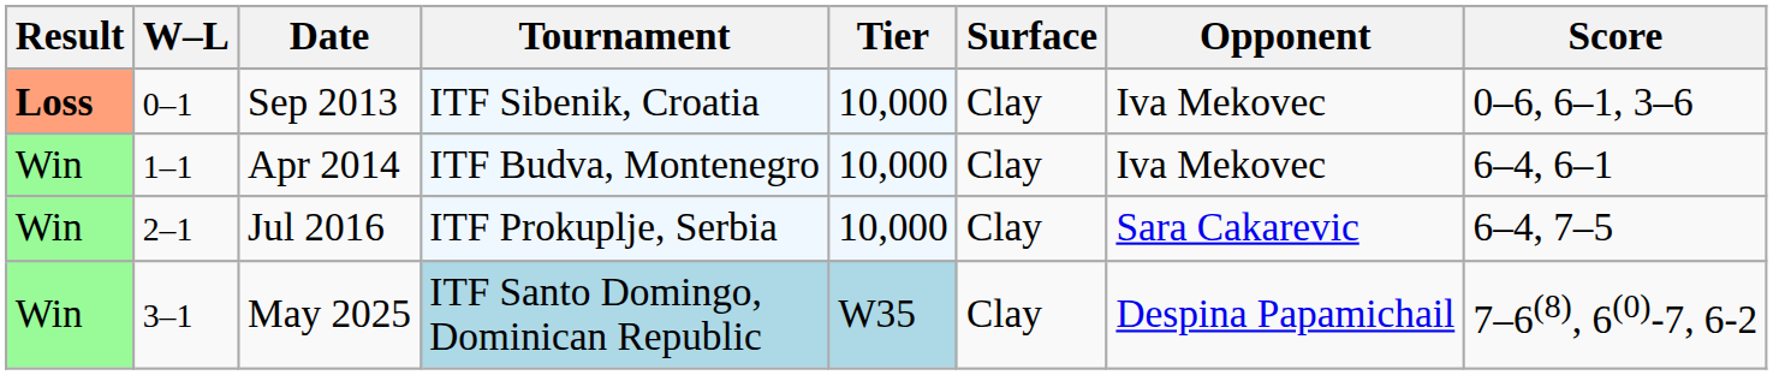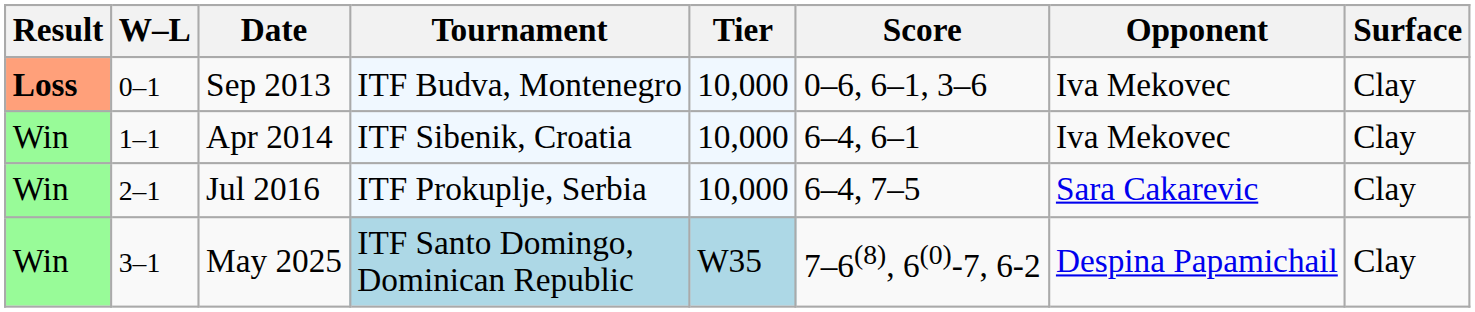columns swapped: Surface <-> Score
Sep 2013 | Tournament: ITF Sibenik, Croatia -> ITF Budva, Montenegro
Apr 2014 | Tournament: ITF Budva, Montenegro -> ITF Sibenik, Croatia
